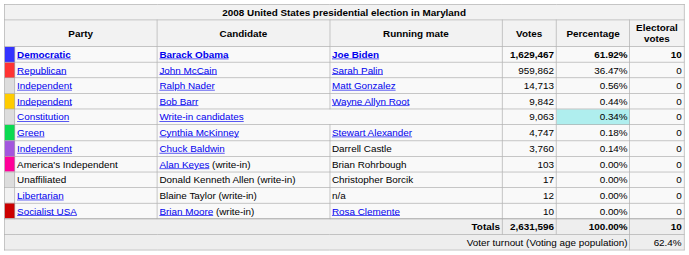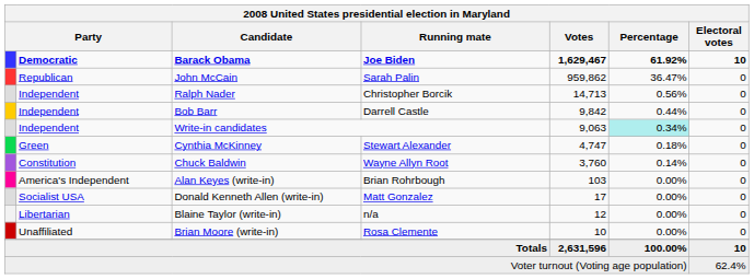Ralph Nader | Running mate: Matt Gonzalez -> Christopher Borcik
Bob Barr | Running mate: Wayne Allyn Root -> Darrell Castle
Write-in candidates | column 2: Constitution -> Independent
Chuck Baldwin | column 2: Independent -> Constitution
Chuck Baldwin | Running mate: Darrell Castle -> Wayne Allyn Root
Donald Kenneth Allen (write-in) | column 2: Unaffiliated -> Socialist USA
Donald Kenneth Allen (write-in) | Running mate: Christopher Borcik -> Matt Gonzalez
Brian Moore (write-in) | column 2: Socialist USA -> Unaffiliated
